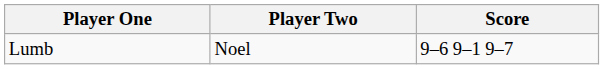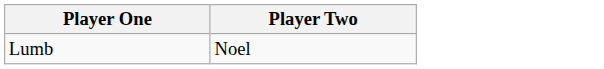- column: Score | 9–6 9–1 9–7
